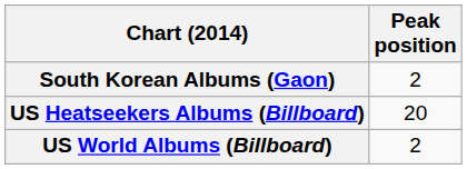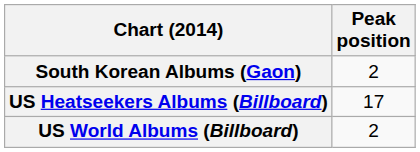US Heatseekers Albums (Billboard) | Peak position: 20 -> 17
